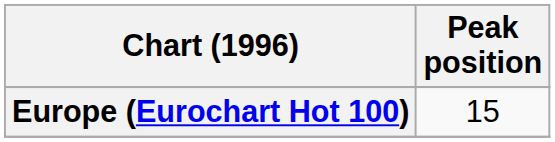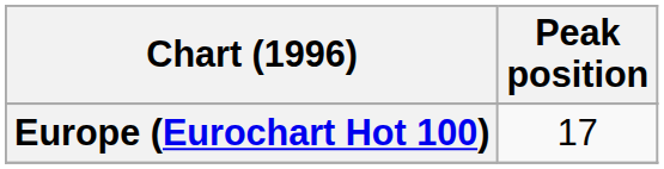Europe (Eurochart Hot 100) | Peak position: 15 -> 17
